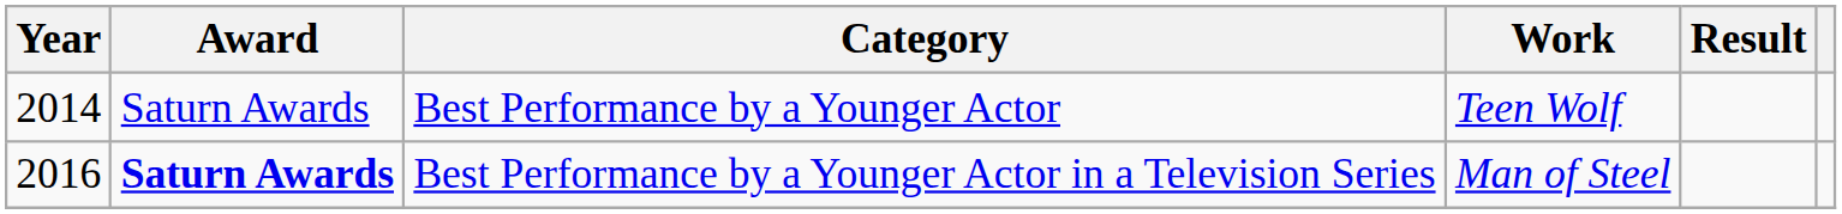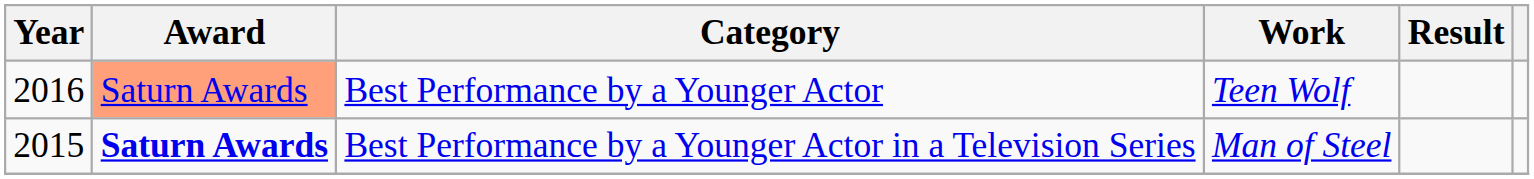Best Performance by a Younger Actor | Year: 2014 -> 2016
Best Performance by a Younger Actor | Award: no background -> lightsalmon background
Best Performance by a Younger Actor in a Television Series | Year: 2016 -> 2015
